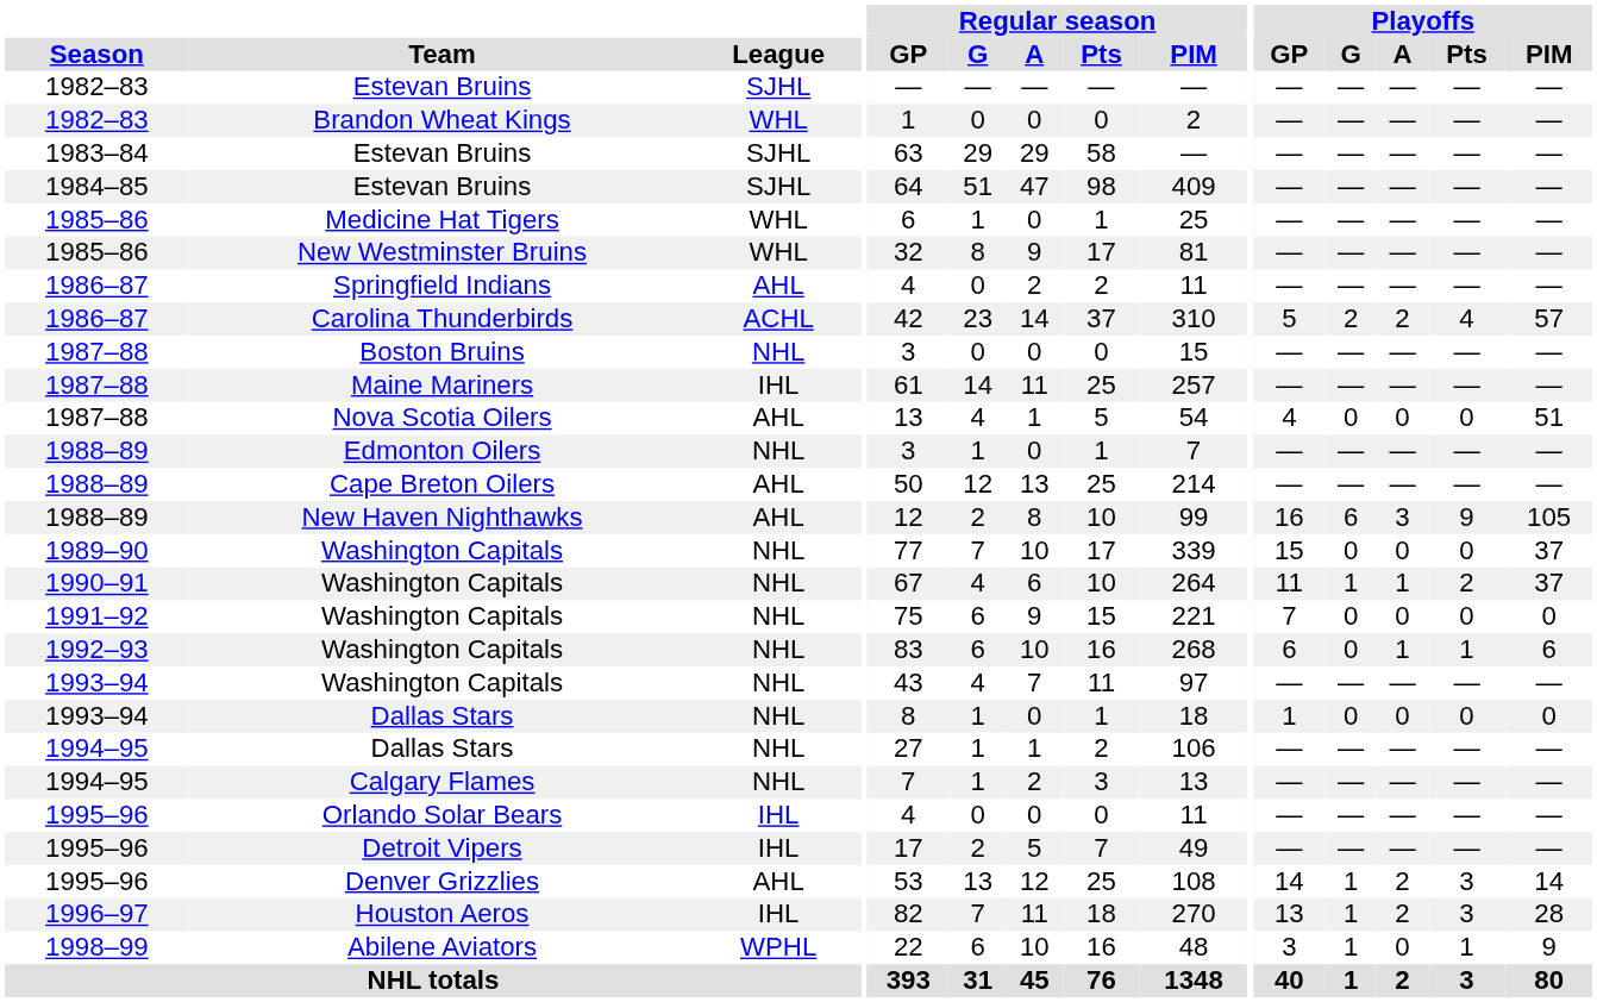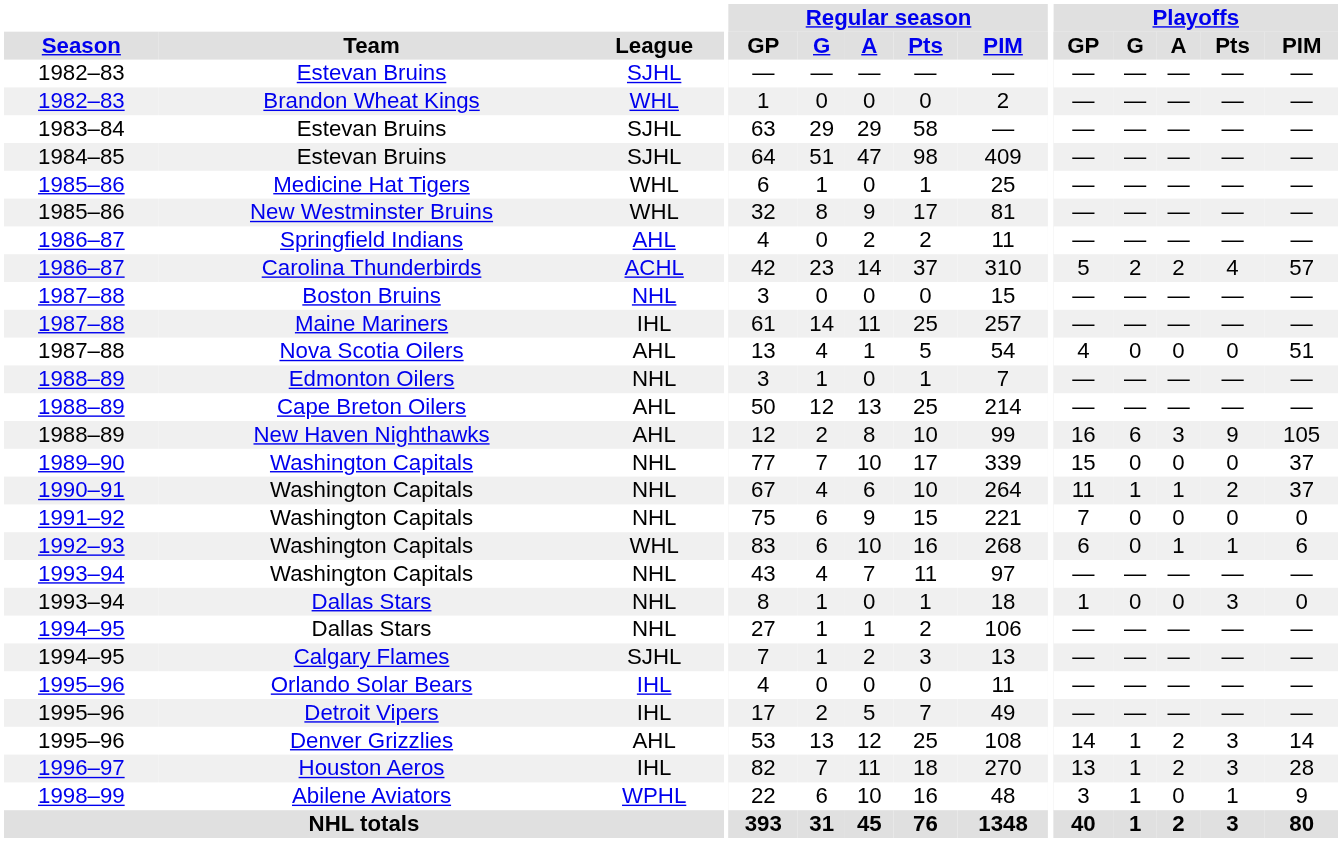1992–93 / Washington Capitals | League: NHL -> WHL
1993–94 / Dallas Stars | Playoffs / Pts: 0 -> 3
Calgary Flames | League: NHL -> SJHL
